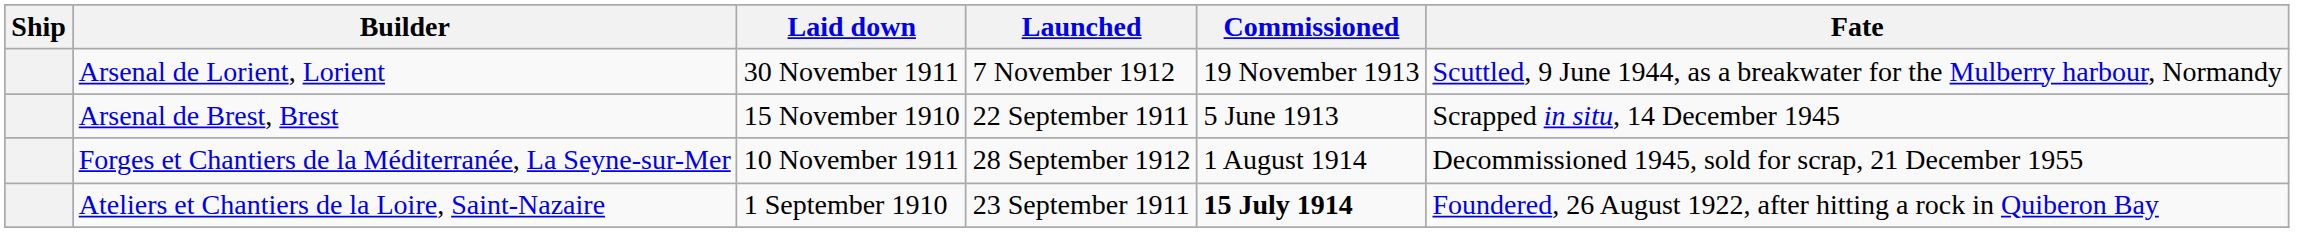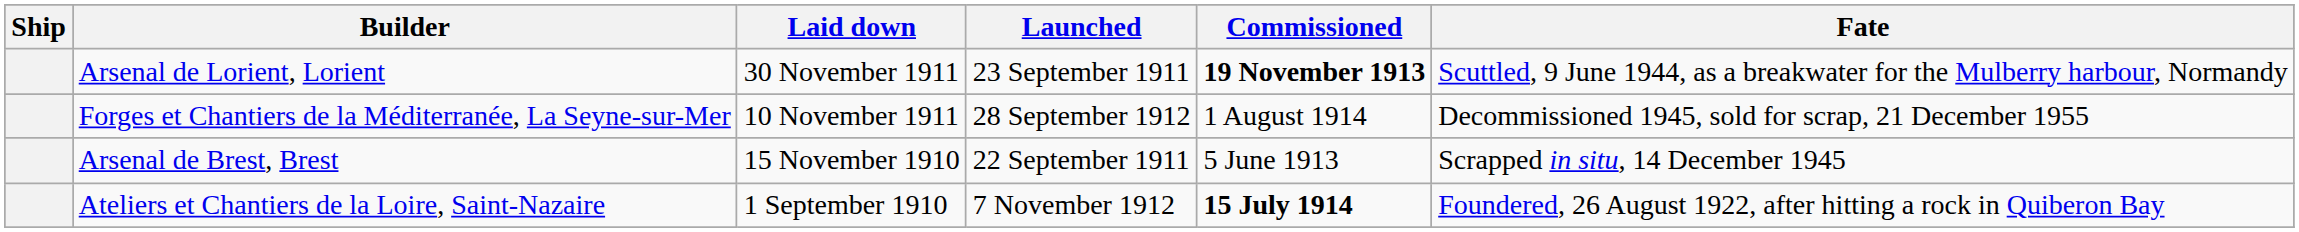Arsenal de Lorient, Lorient | Launched: 7 November 1912 -> 23 September 1911
Arsenal de Lorient, Lorient | Commissioned: normal -> bold
rows swapped: Arsenal de Brest, Brest <-> Forges et Chantiers de la Méditerranée, La Seyne-sur-Mer
Ateliers et Chantiers de la Loire, Saint-Nazaire | Launched: 23 September 1911 -> 7 November 1912
